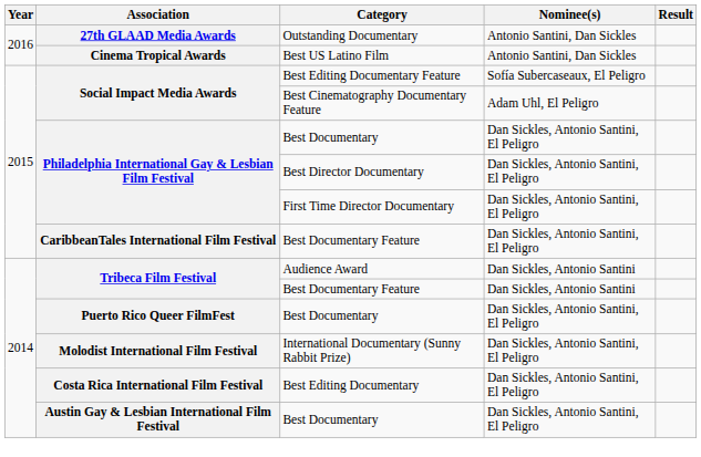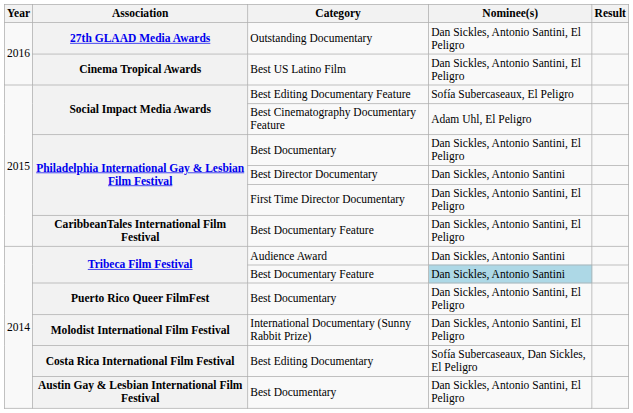Outstanding Documentary | Nominee(s): Antonio Santini, Dan Sickles -> Dan Sickles, Antonio Santini, El Peligro
Best US Latino Film | Nominee(s): Antonio Santini, Dan Sickles -> Dan Sickles, Antonio Santini, El Peligro
Best Director Documentary | Nominee(s): Dan Sickles, Antonio Santini, El Peligro -> Dan Sickles, Antonio Santini
Tribeca Film Festival / Best Documentary Feature | Nominee(s): no background -> lightblue background
Best Editing Documentary | Nominee(s): Dan Sickles, Antonio Santini, El Peligro -> Sofía Subercaseaux, Dan Sickles, El Peligro
